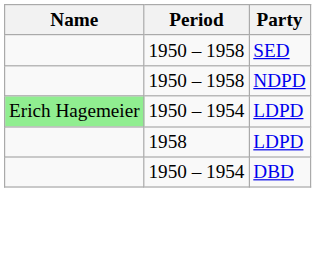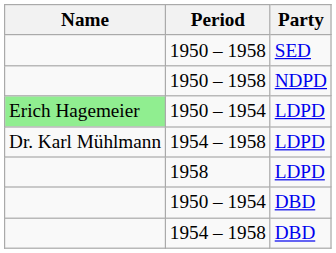+ row: Dr. Karl Mühlmann | 1954 – 1958 | LDPD
+ row: 1954 – 1958 | DBD
